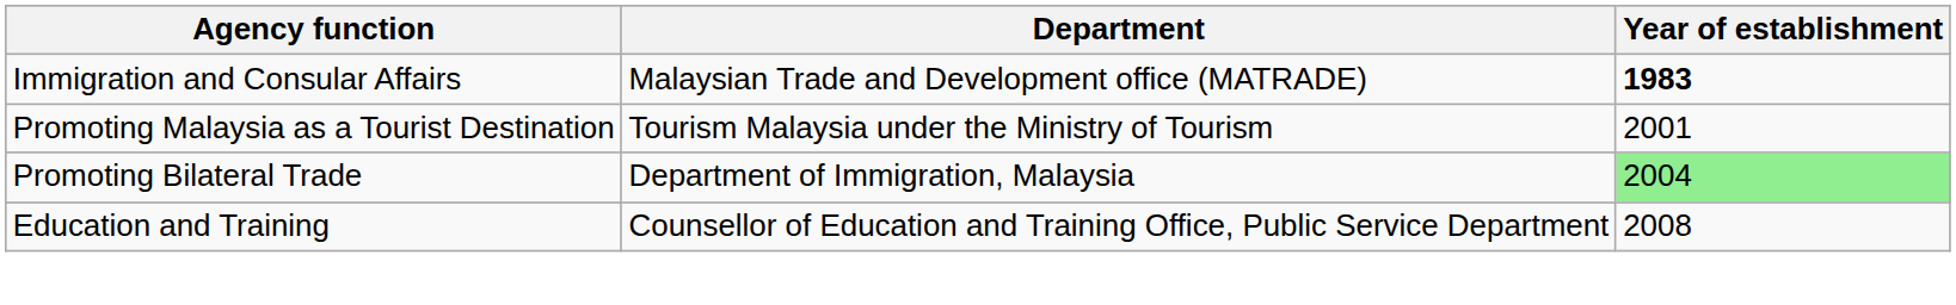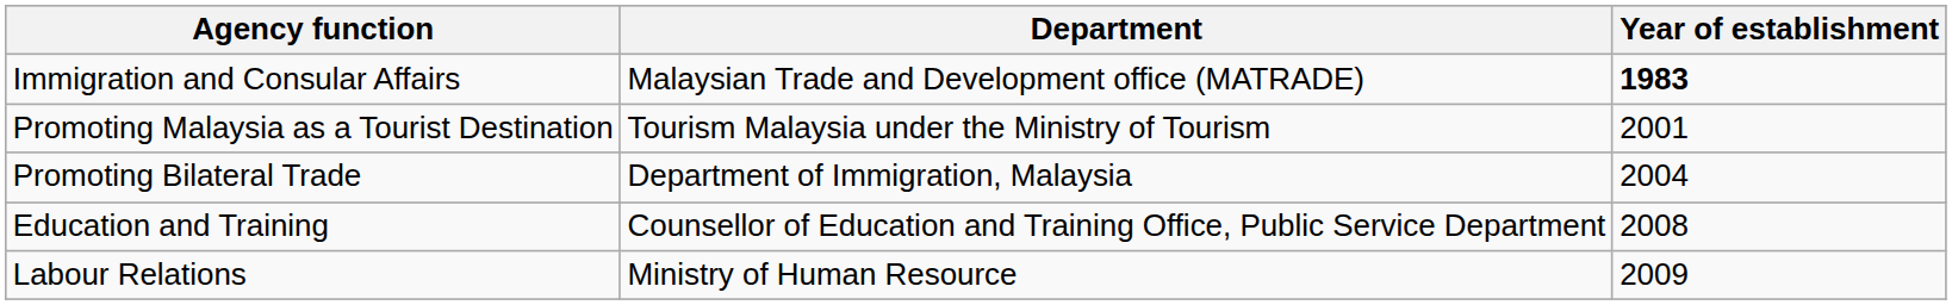Promoting Bilateral Trade | Year of establishment: lightgreen background -> no background
+ row: Labour Relations | Ministry of Human Resource | 2009
